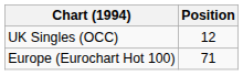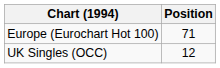rows swapped: Europe (Eurochart Hot 100) <-> UK Singles (OCC)
